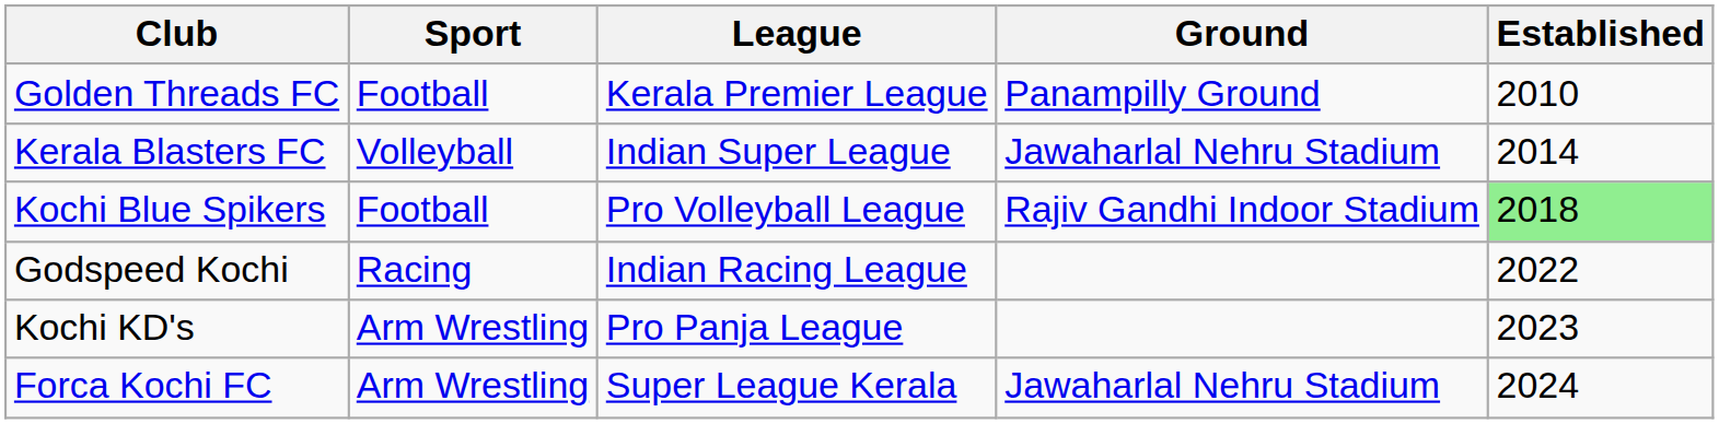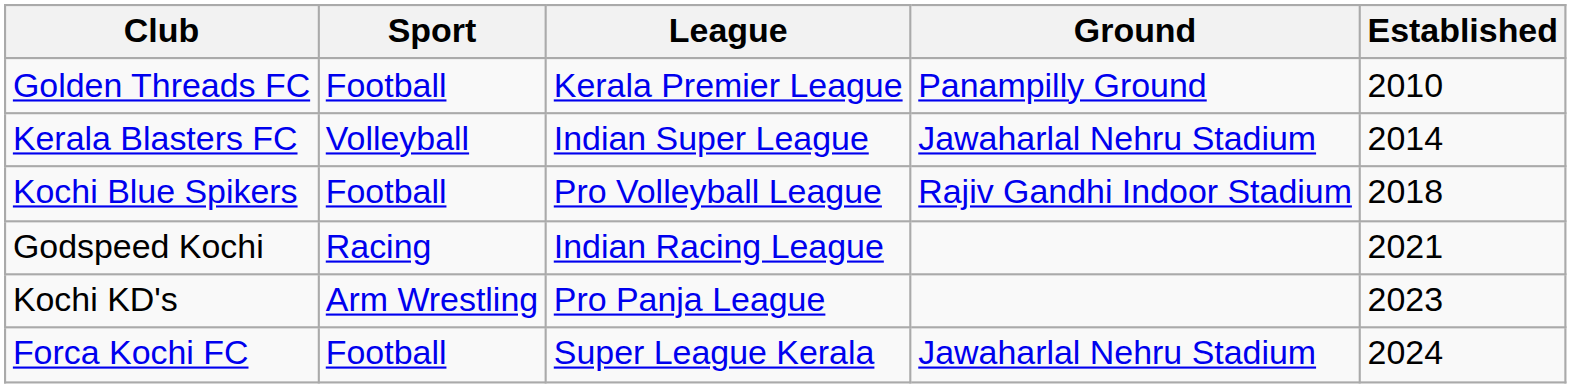Kochi Blue Spikers | Established: lightgreen background -> no background
Godspeed Kochi | Established: 2022 -> 2021
Forca Kochi FC | Sport: Arm Wrestling -> Football
